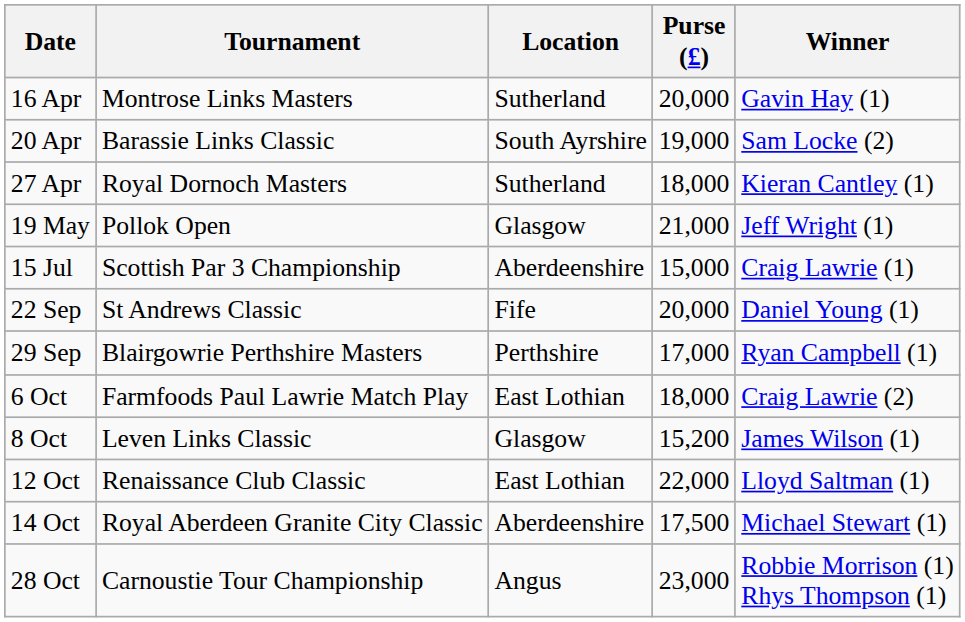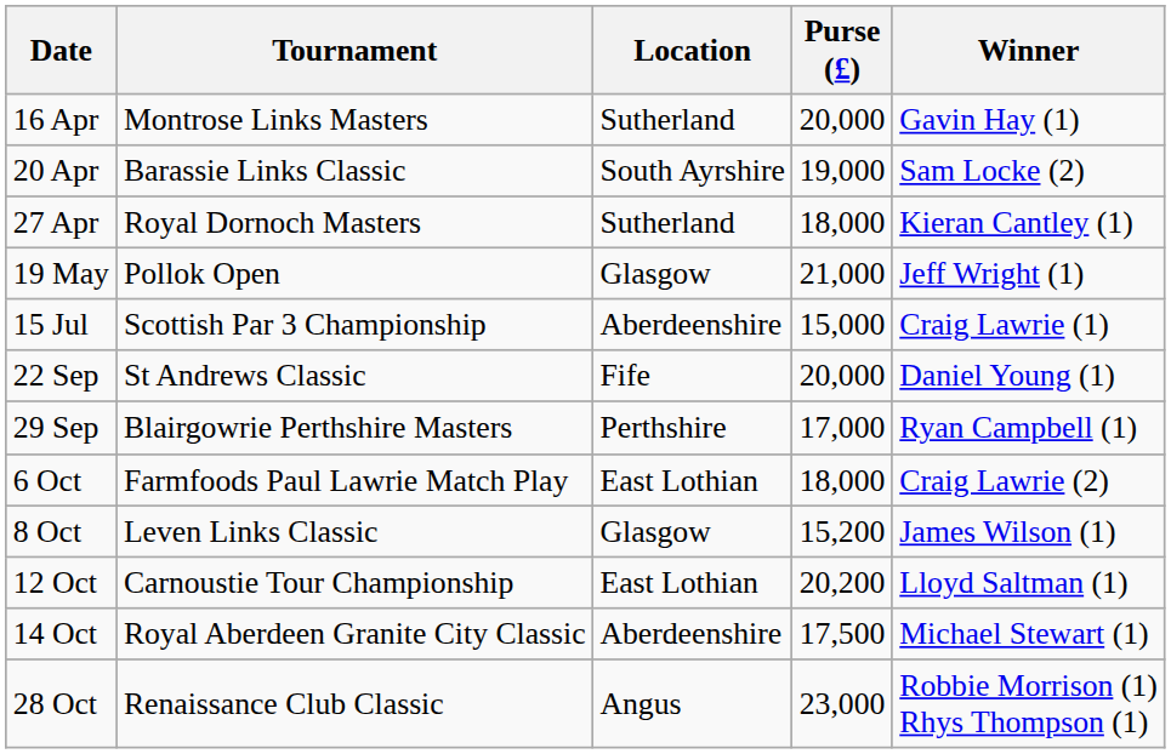12 Oct | Tournament: Renaissance Club Classic -> Carnoustie Tour Championship
12 Oct | Purse (£): 22,000 -> 20,200
28 Oct | Tournament: Carnoustie Tour Championship -> Renaissance Club Classic
